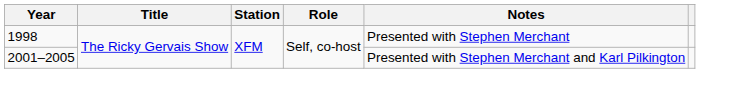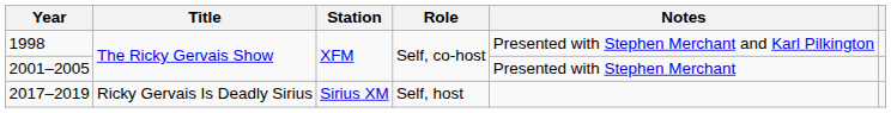1998 | Notes: Presented with Stephen Merchant -> Presented with Stephen Merchant and Karl Pilkington
2001–2005 | Notes: Presented with Stephen Merchant and Karl Pilkington -> Presented with Stephen Merchant
+ row: 2017–2019 | Ricky Gervais Is Deadly Sirius | Sirius XM | Self, host
